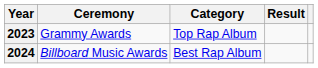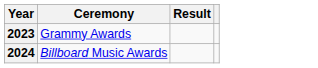- column: Category | Top Rap Album | Best Rap Album
